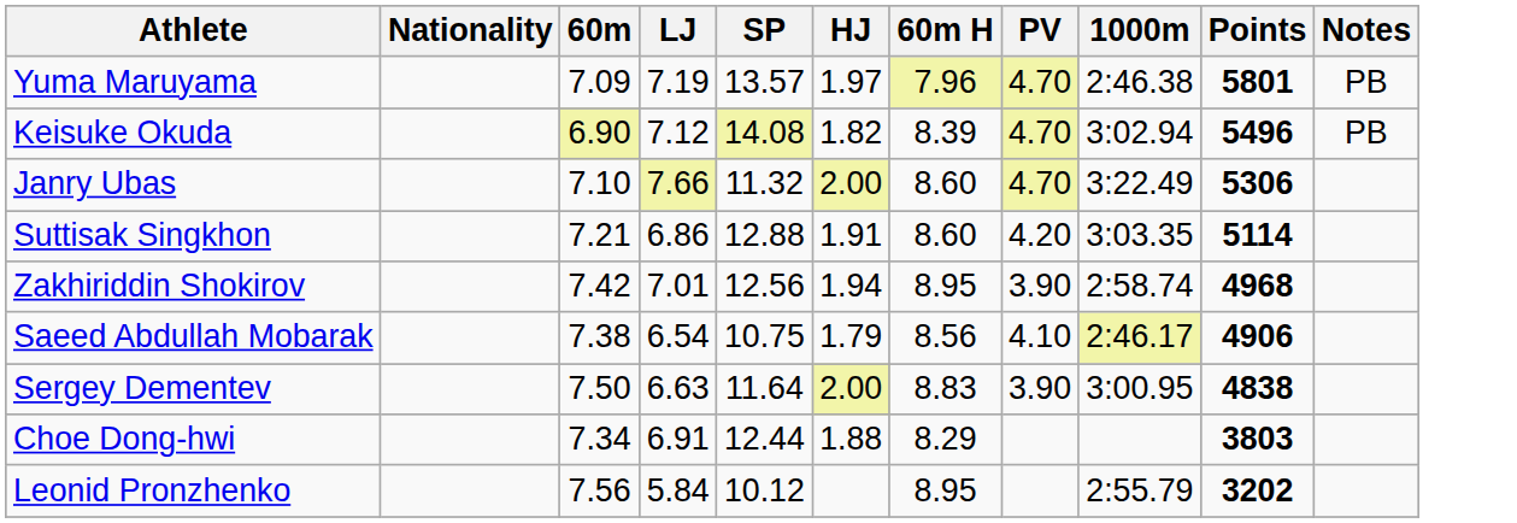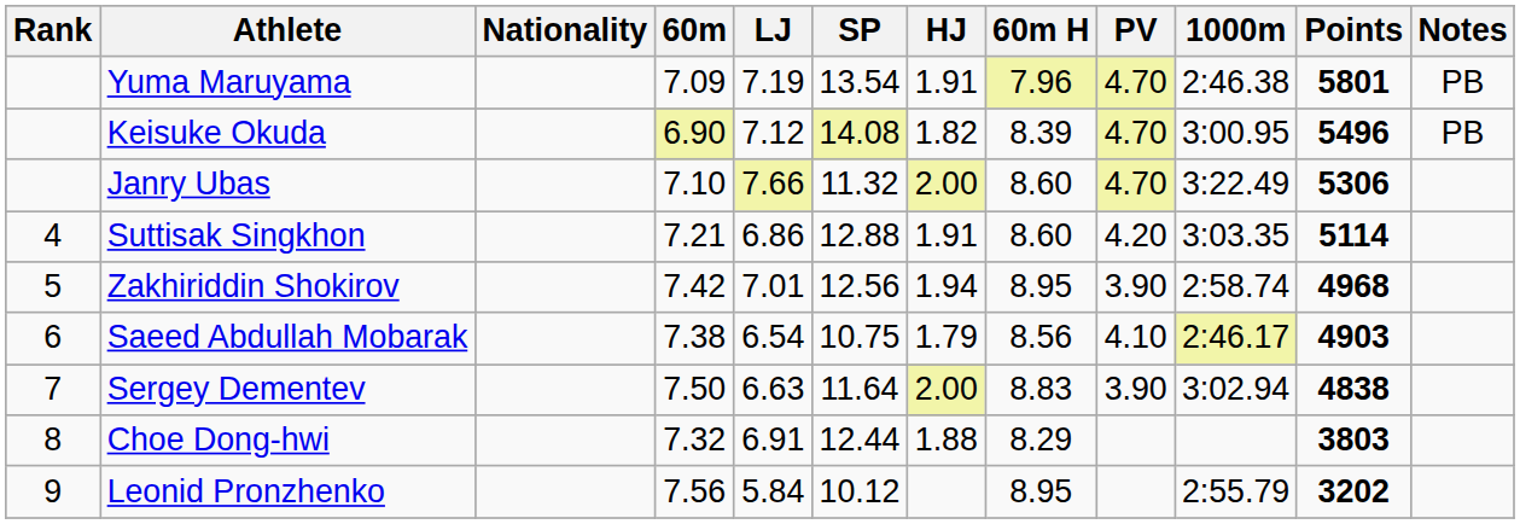+ column: Rank | 4 | 5 | 6 | 7 | 8 | 9
Yuma Maruyama | SP: 13.57 -> 13.54
Yuma Maruyama | HJ: 1.97 -> 1.91
Keisuke Okuda | 1000m: 3:02.94 -> 3:00.95
Saeed Abdullah Mobarak | Points: 4906 -> 4903
Sergey Dementev | 1000m: 3:00.95 -> 3:02.94
Choe Dong-hwi | 60m: 7.34 -> 7.32
